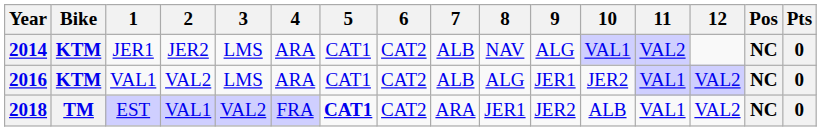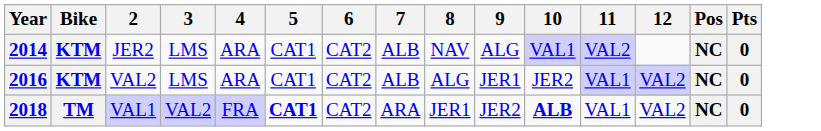- column: 1 | JER1 | VAL1 | EST
2018 | 10: normal -> bold
